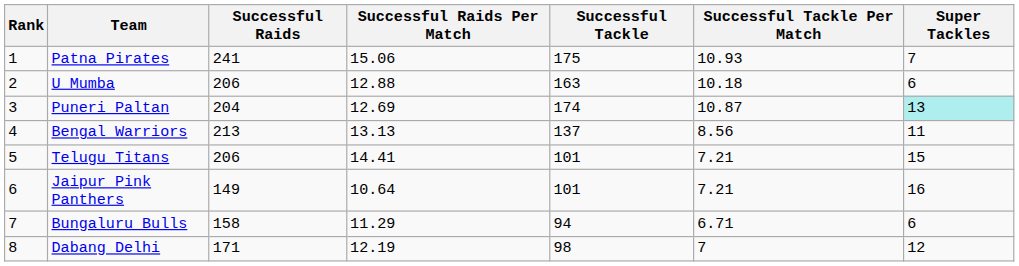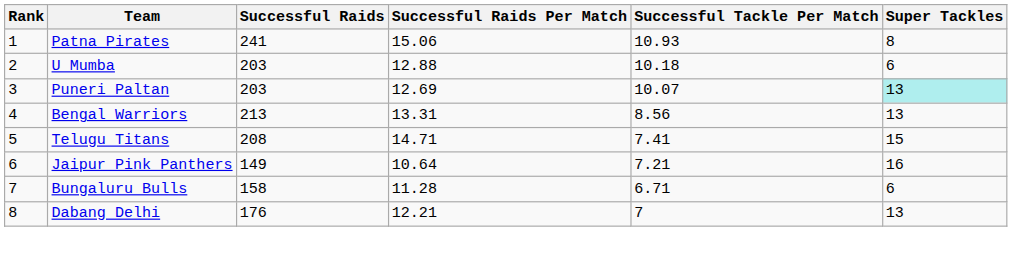- column: Successful Tackle | 175 | 163 | 174 | 137 | 101 | 101 | 94 | 98
Patna Pirates | Super Tackles: 7 -> 8
U Mumba | Successful Raids: 206 -> 203
Puneri Paltan | Successful Raids: 204 -> 203
Puneri Paltan | Successful Tackle Per Match: 10.87 -> 10.07
Bengal Warriors | Successful Raids Per Match: 13.13 -> 13.31
Bengal Warriors | Super Tackles: 11 -> 13
Telugu Titans | Successful Raids: 206 -> 208
Telugu Titans | Successful Raids Per Match: 14.41 -> 14.71
Telugu Titans | Successful Tackle Per Match: 7.21 -> 7.41
Bungaluru Bulls | Successful Raids Per Match: 11.29 -> 11.28
Dabang Delhi | Successful Raids: 171 -> 176
Dabang Delhi | Successful Raids Per Match: 12.19 -> 12.21
Dabang Delhi | Super Tackles: 12 -> 13
